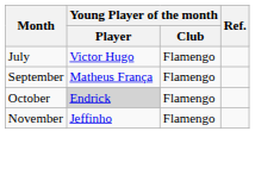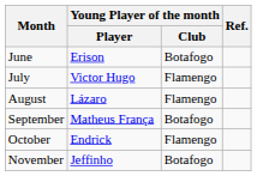+ row: June | Erison | Botafogo
+ row: August | Lázaro | Flamengo
September | Young Player of the month / Club: Flamengo -> Botafogo
October | Young Player of the month / Player: lightgrey background -> no background
November | Young Player of the month / Club: Flamengo -> Botafogo
